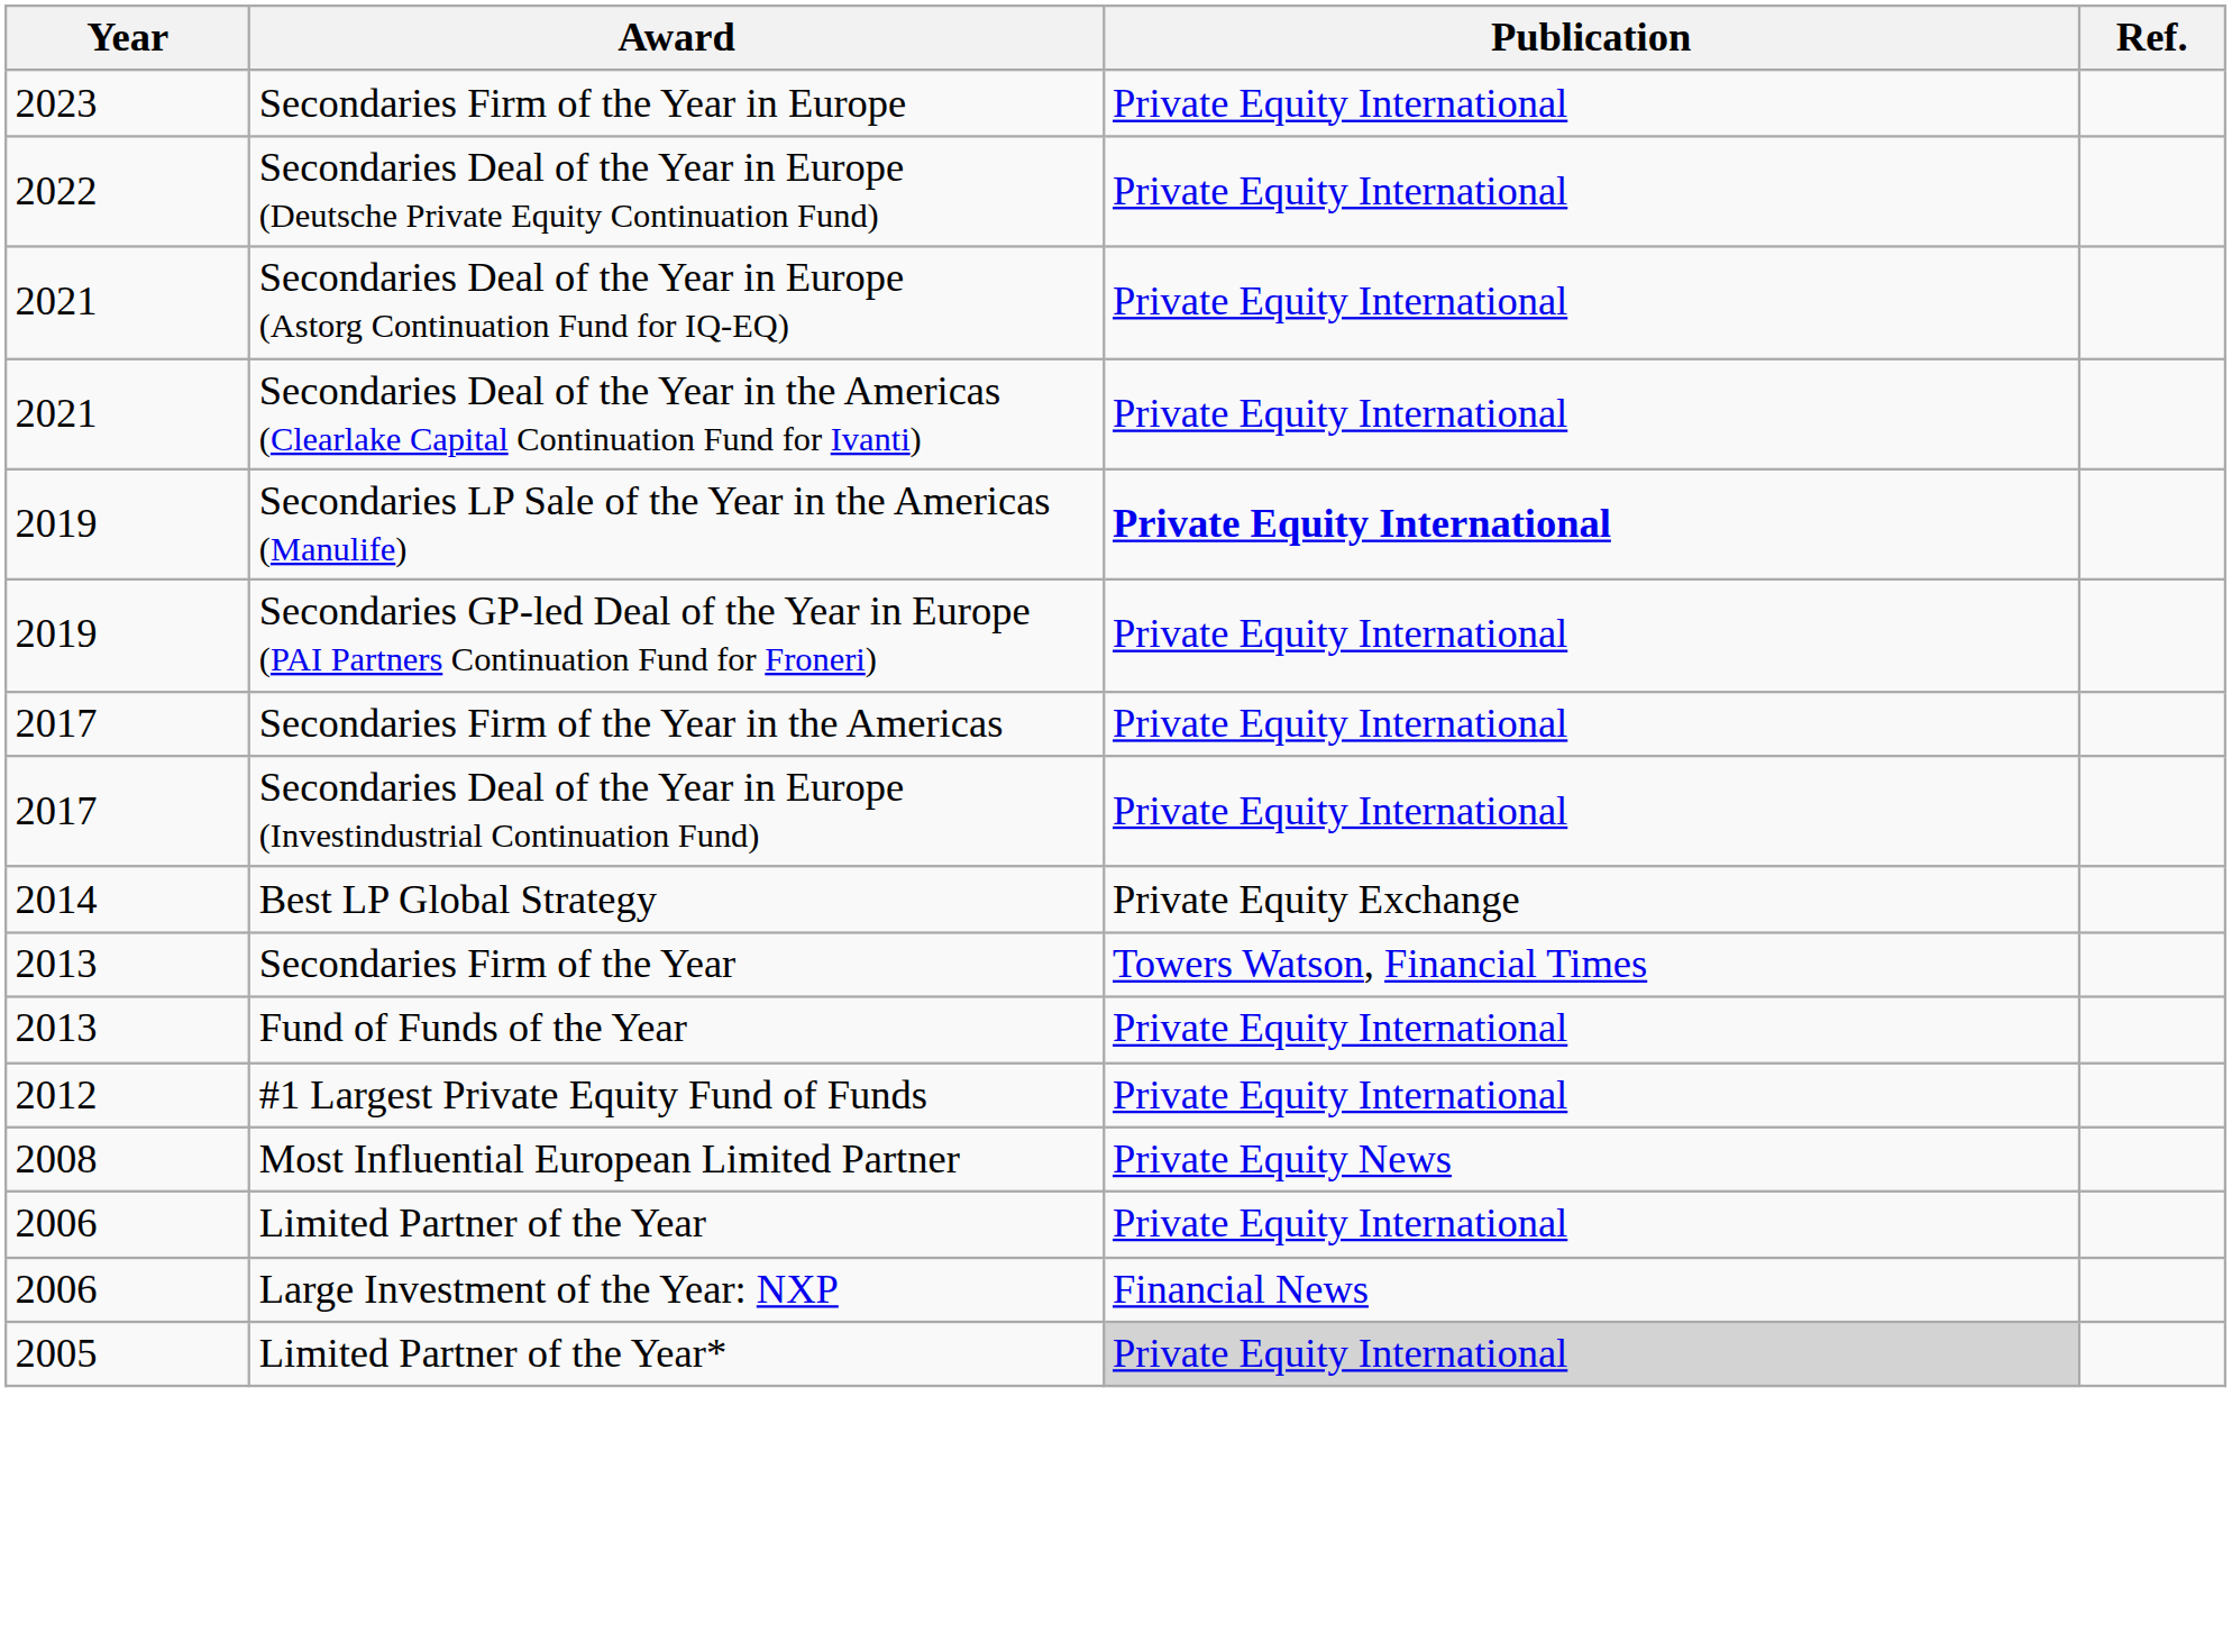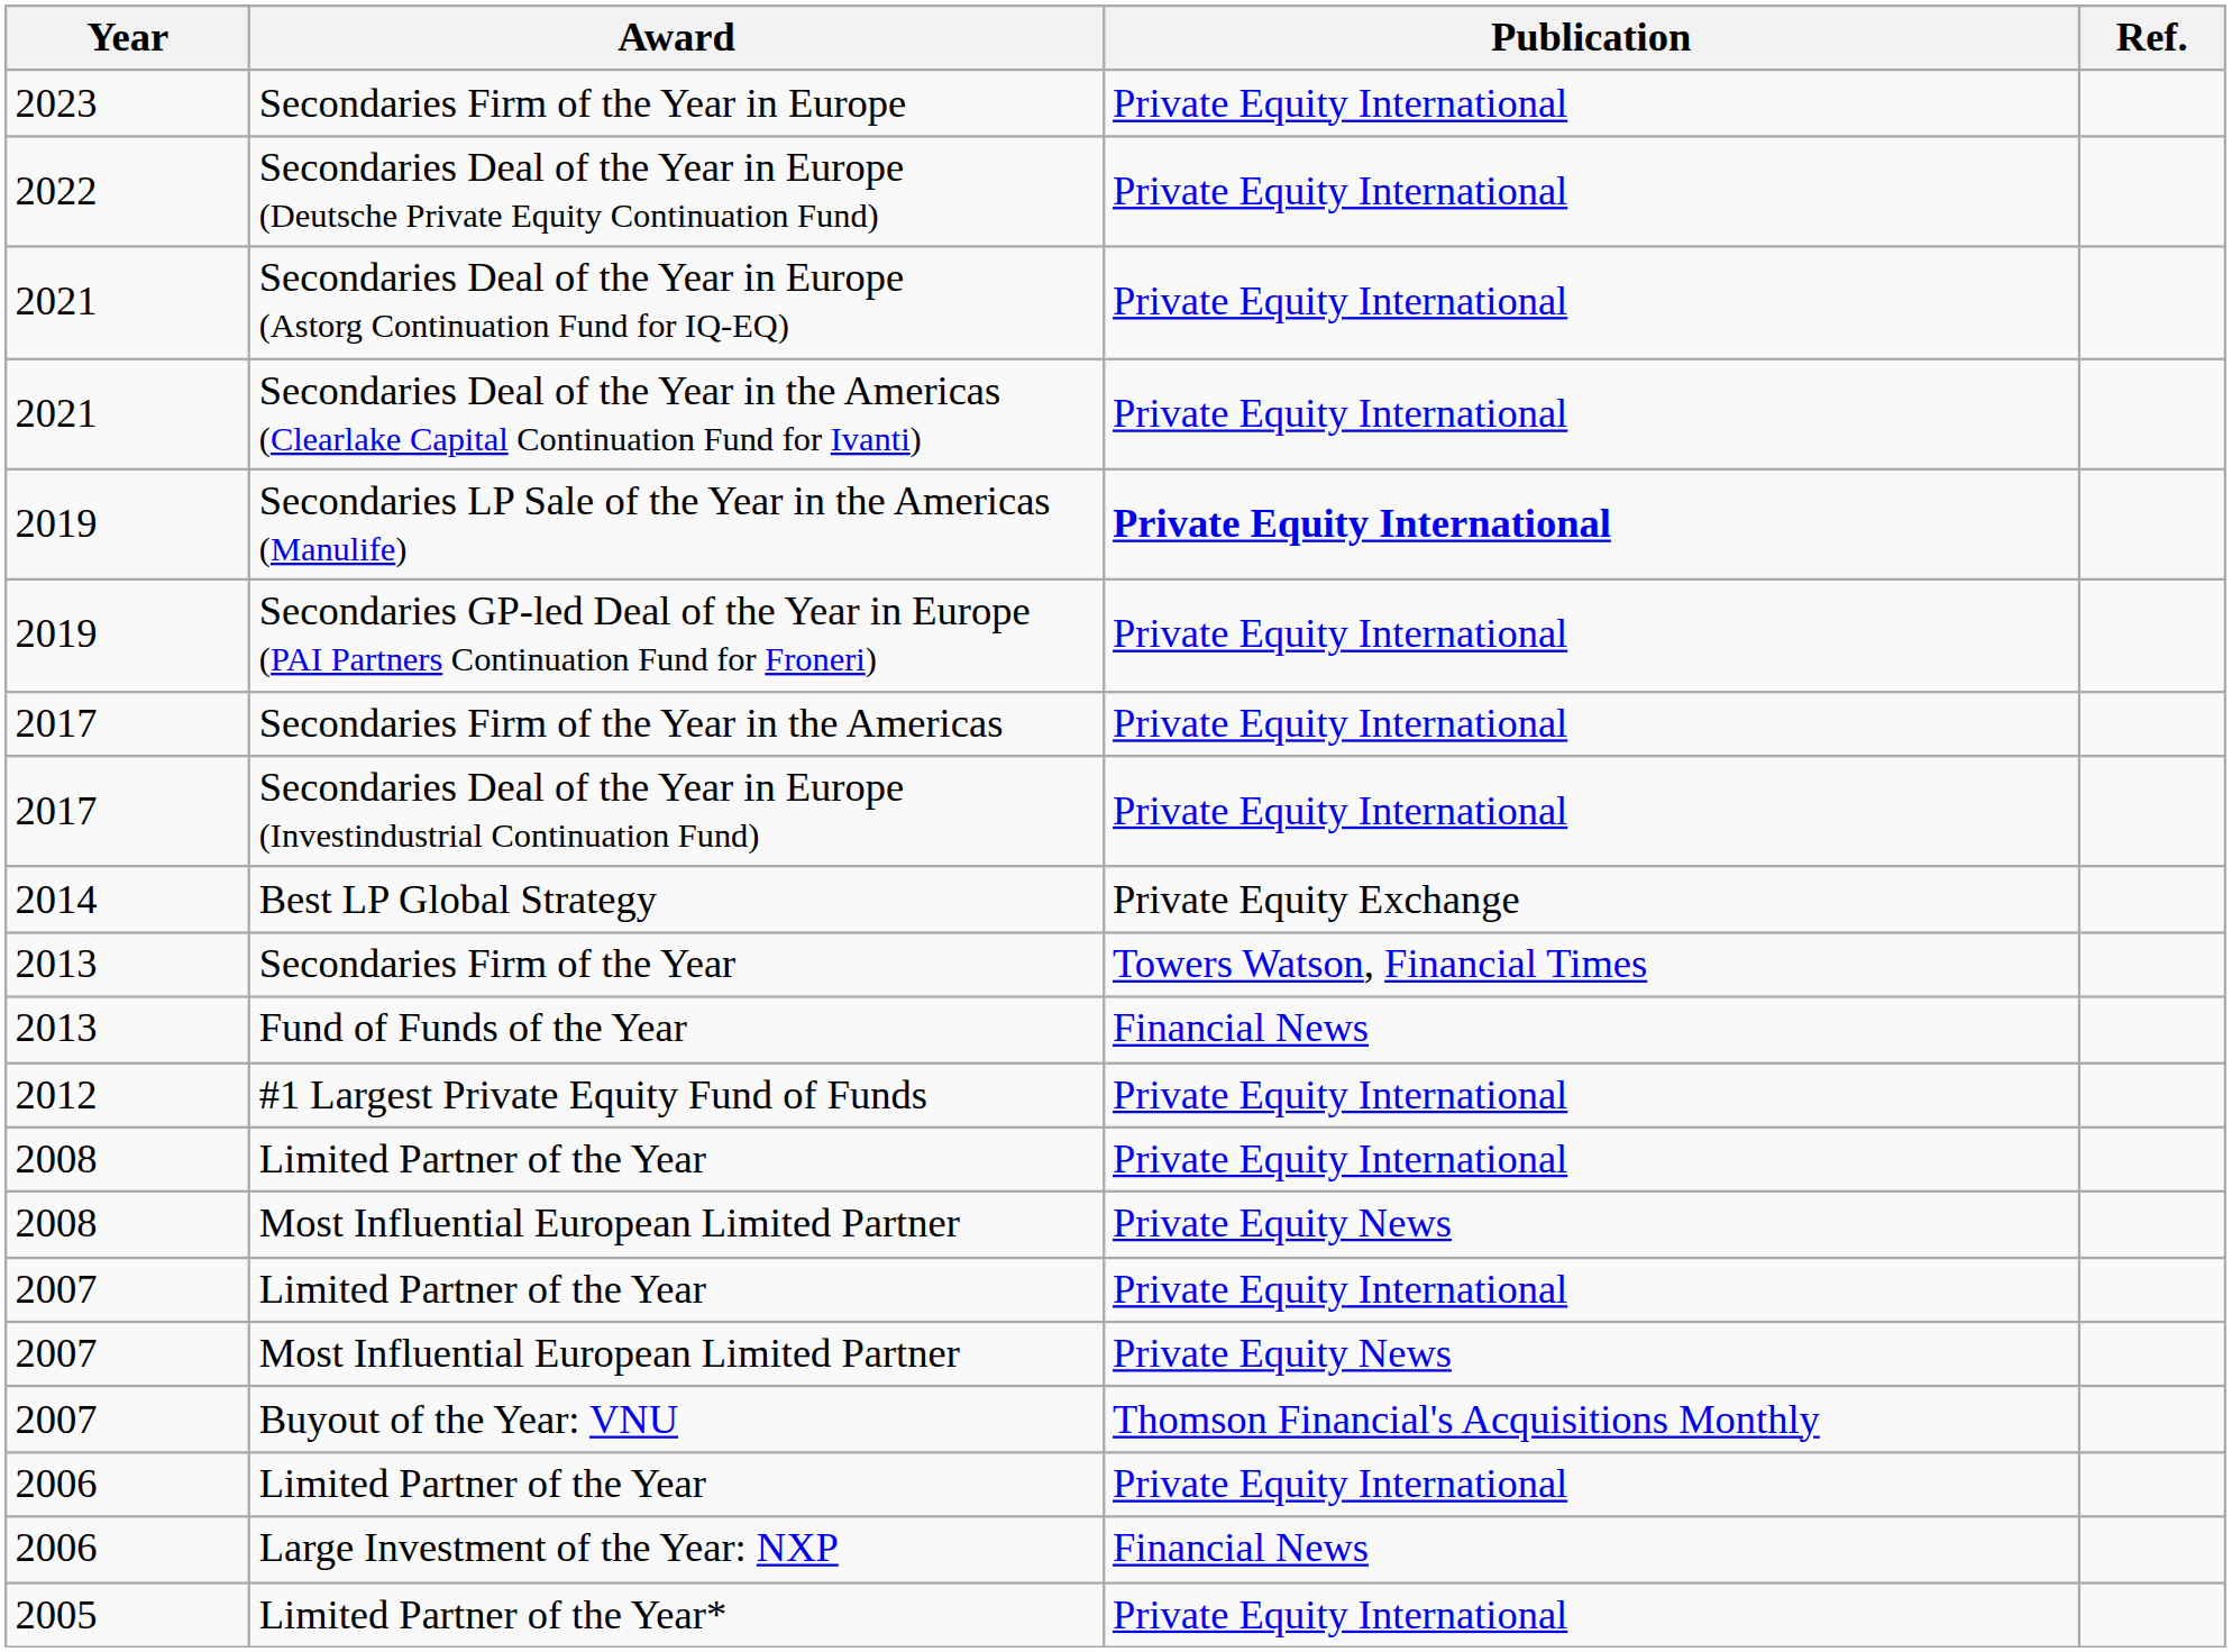Fund of Funds of the Year | Publication: Private Equity International -> Financial News
+ row: 2008 | Limited Partner of the Year | Private Equity International
+ row: 2007 | Limited Partner of the Year | Private Equity International
+ row: 2007 | Most Influential European Limited Partner | Private Equity News
+ row: 2007 | Buyout of the Year: VNU | Thomson Financial's Acquisitions Monthly
Limited Partner of the Year* | Publication: lightgrey background -> no background
